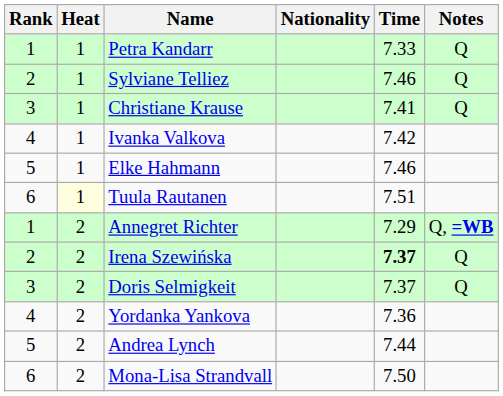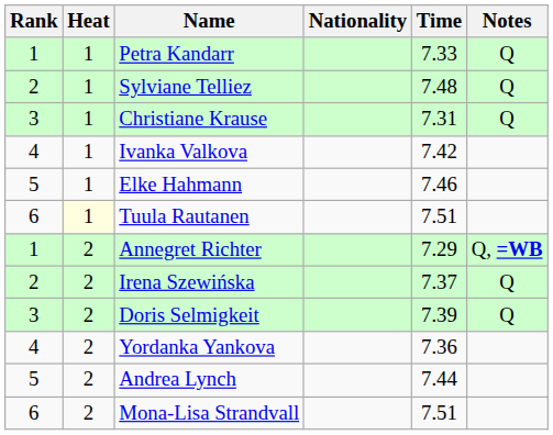Sylviane Telliez | Time: 7.46 -> 7.48
Christiane Krause | Time: 7.41 -> 7.31
Irena Szewińska | Time: bold -> normal
Doris Selmigkeit | Time: 7.37 -> 7.39
Mona-Lisa Strandvall | Time: 7.50 -> 7.51
